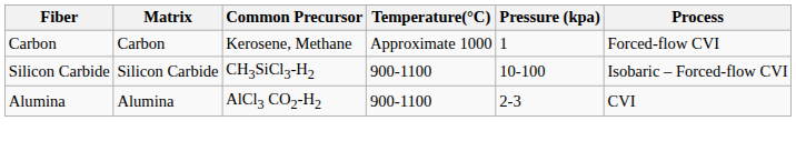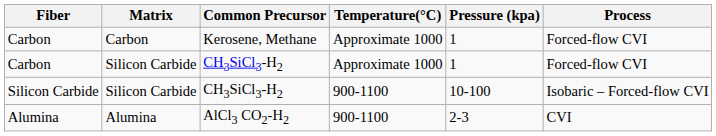+ row: Carbon | Silicon Carbide | CH3SiCl3-H2 | Approximate 1000 | 1 | Forced-flow CVI
